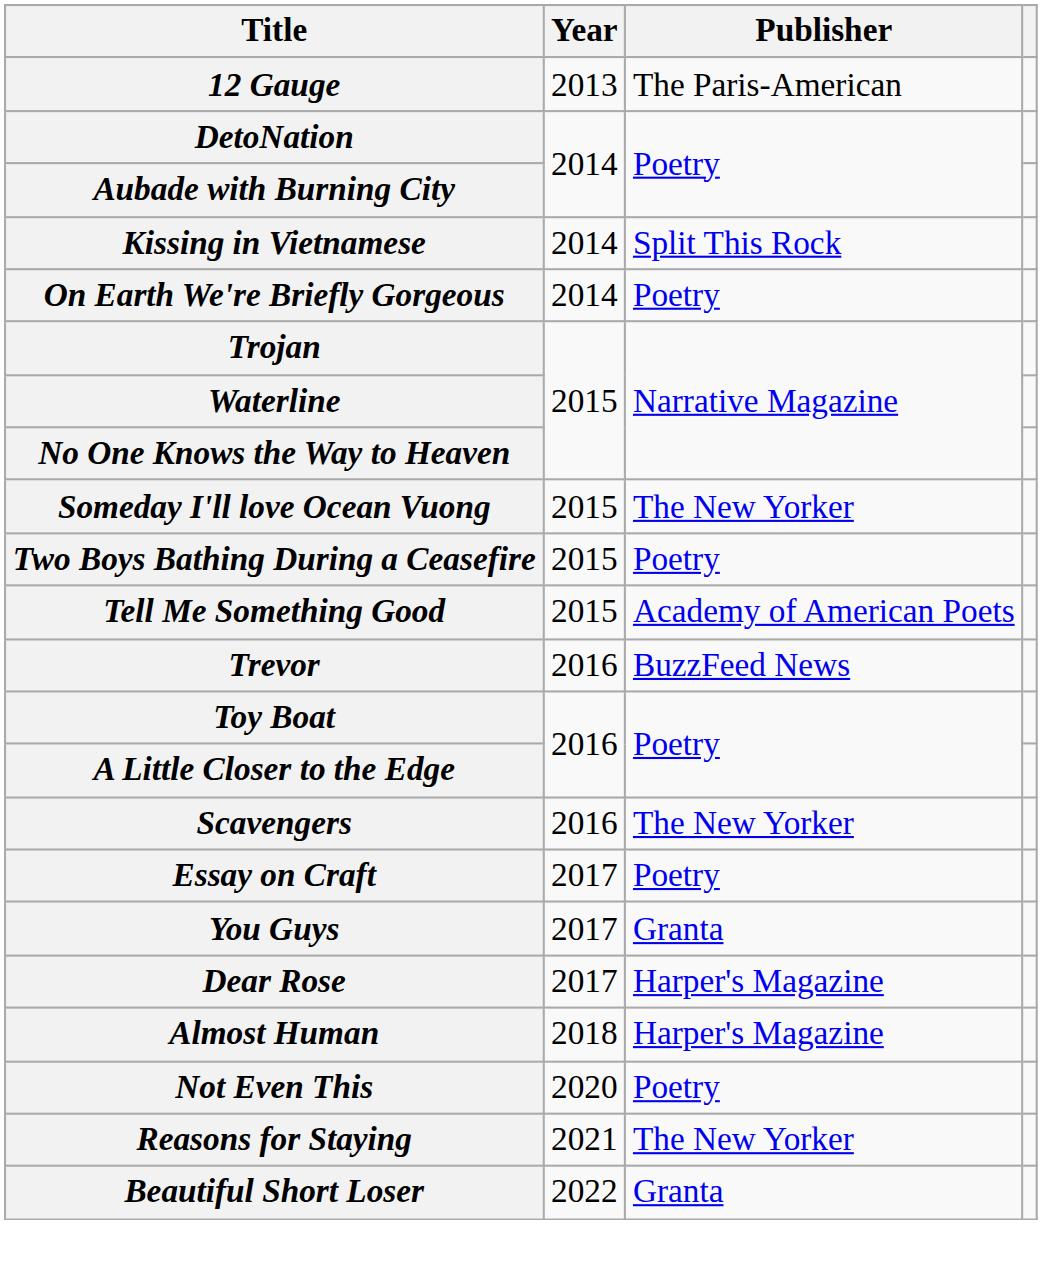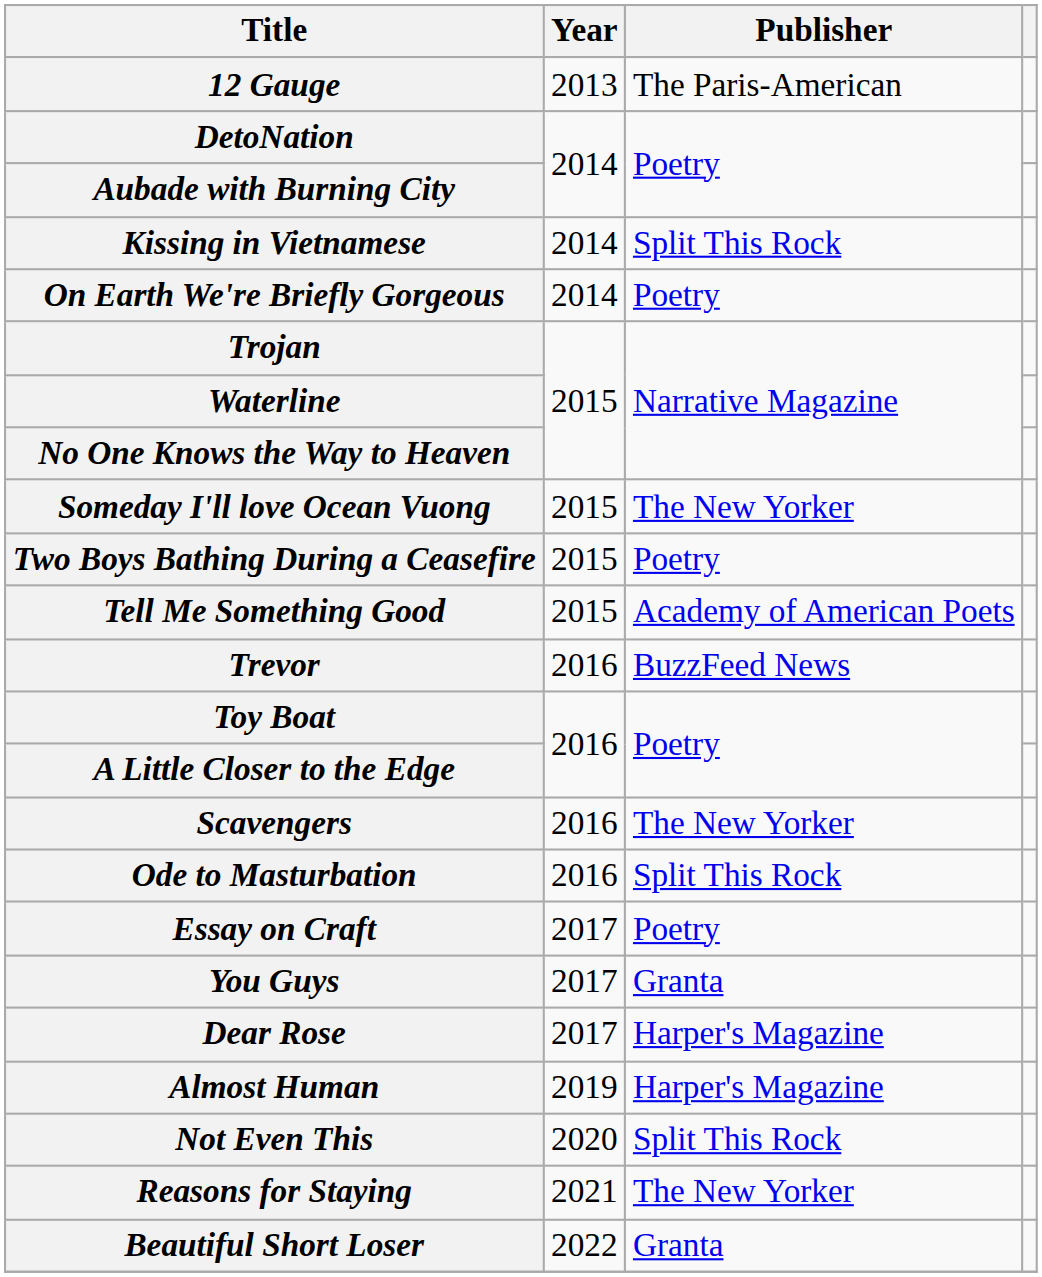+ row: Ode to Masturbation | 2016 | Split This Rock
Almost Human | Year: 2018 -> 2019
Not Even This | Publisher: Poetry -> Split This Rock
